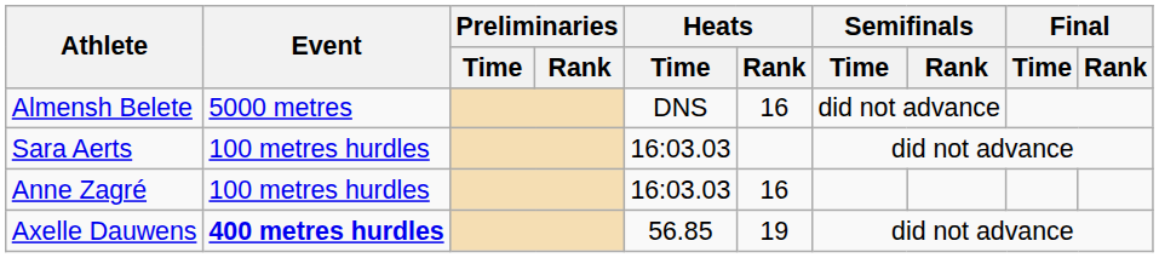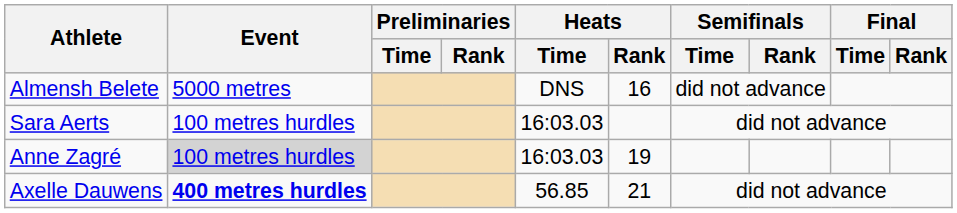Anne Zagré | Event: no background -> lightgrey background
Anne Zagré | Heats / Rank: 16 -> 19
Axelle Dauwens | Heats / Rank: 19 -> 21
